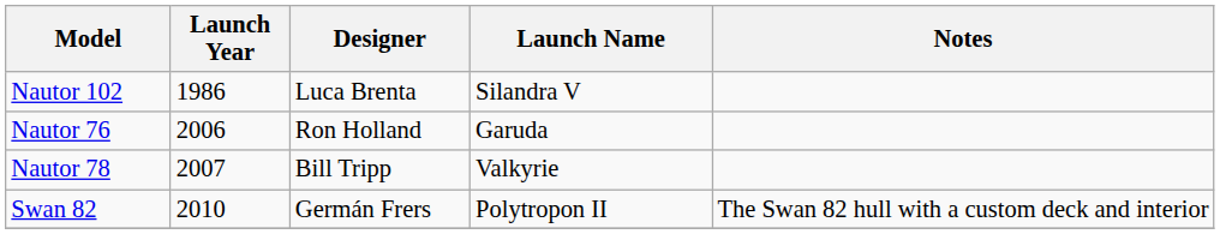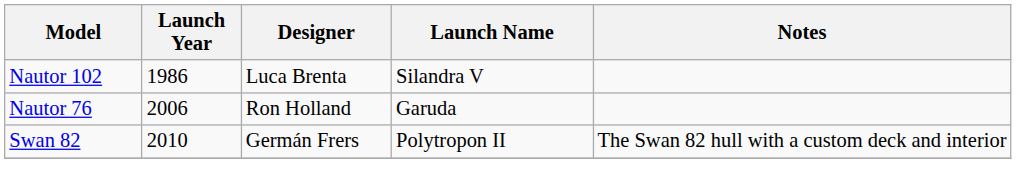- row: Nautor 78 | 2007 | Bill Tripp | Valkyrie
